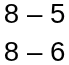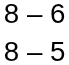rows swapped: 8 – 6 <-> 8 – 5
